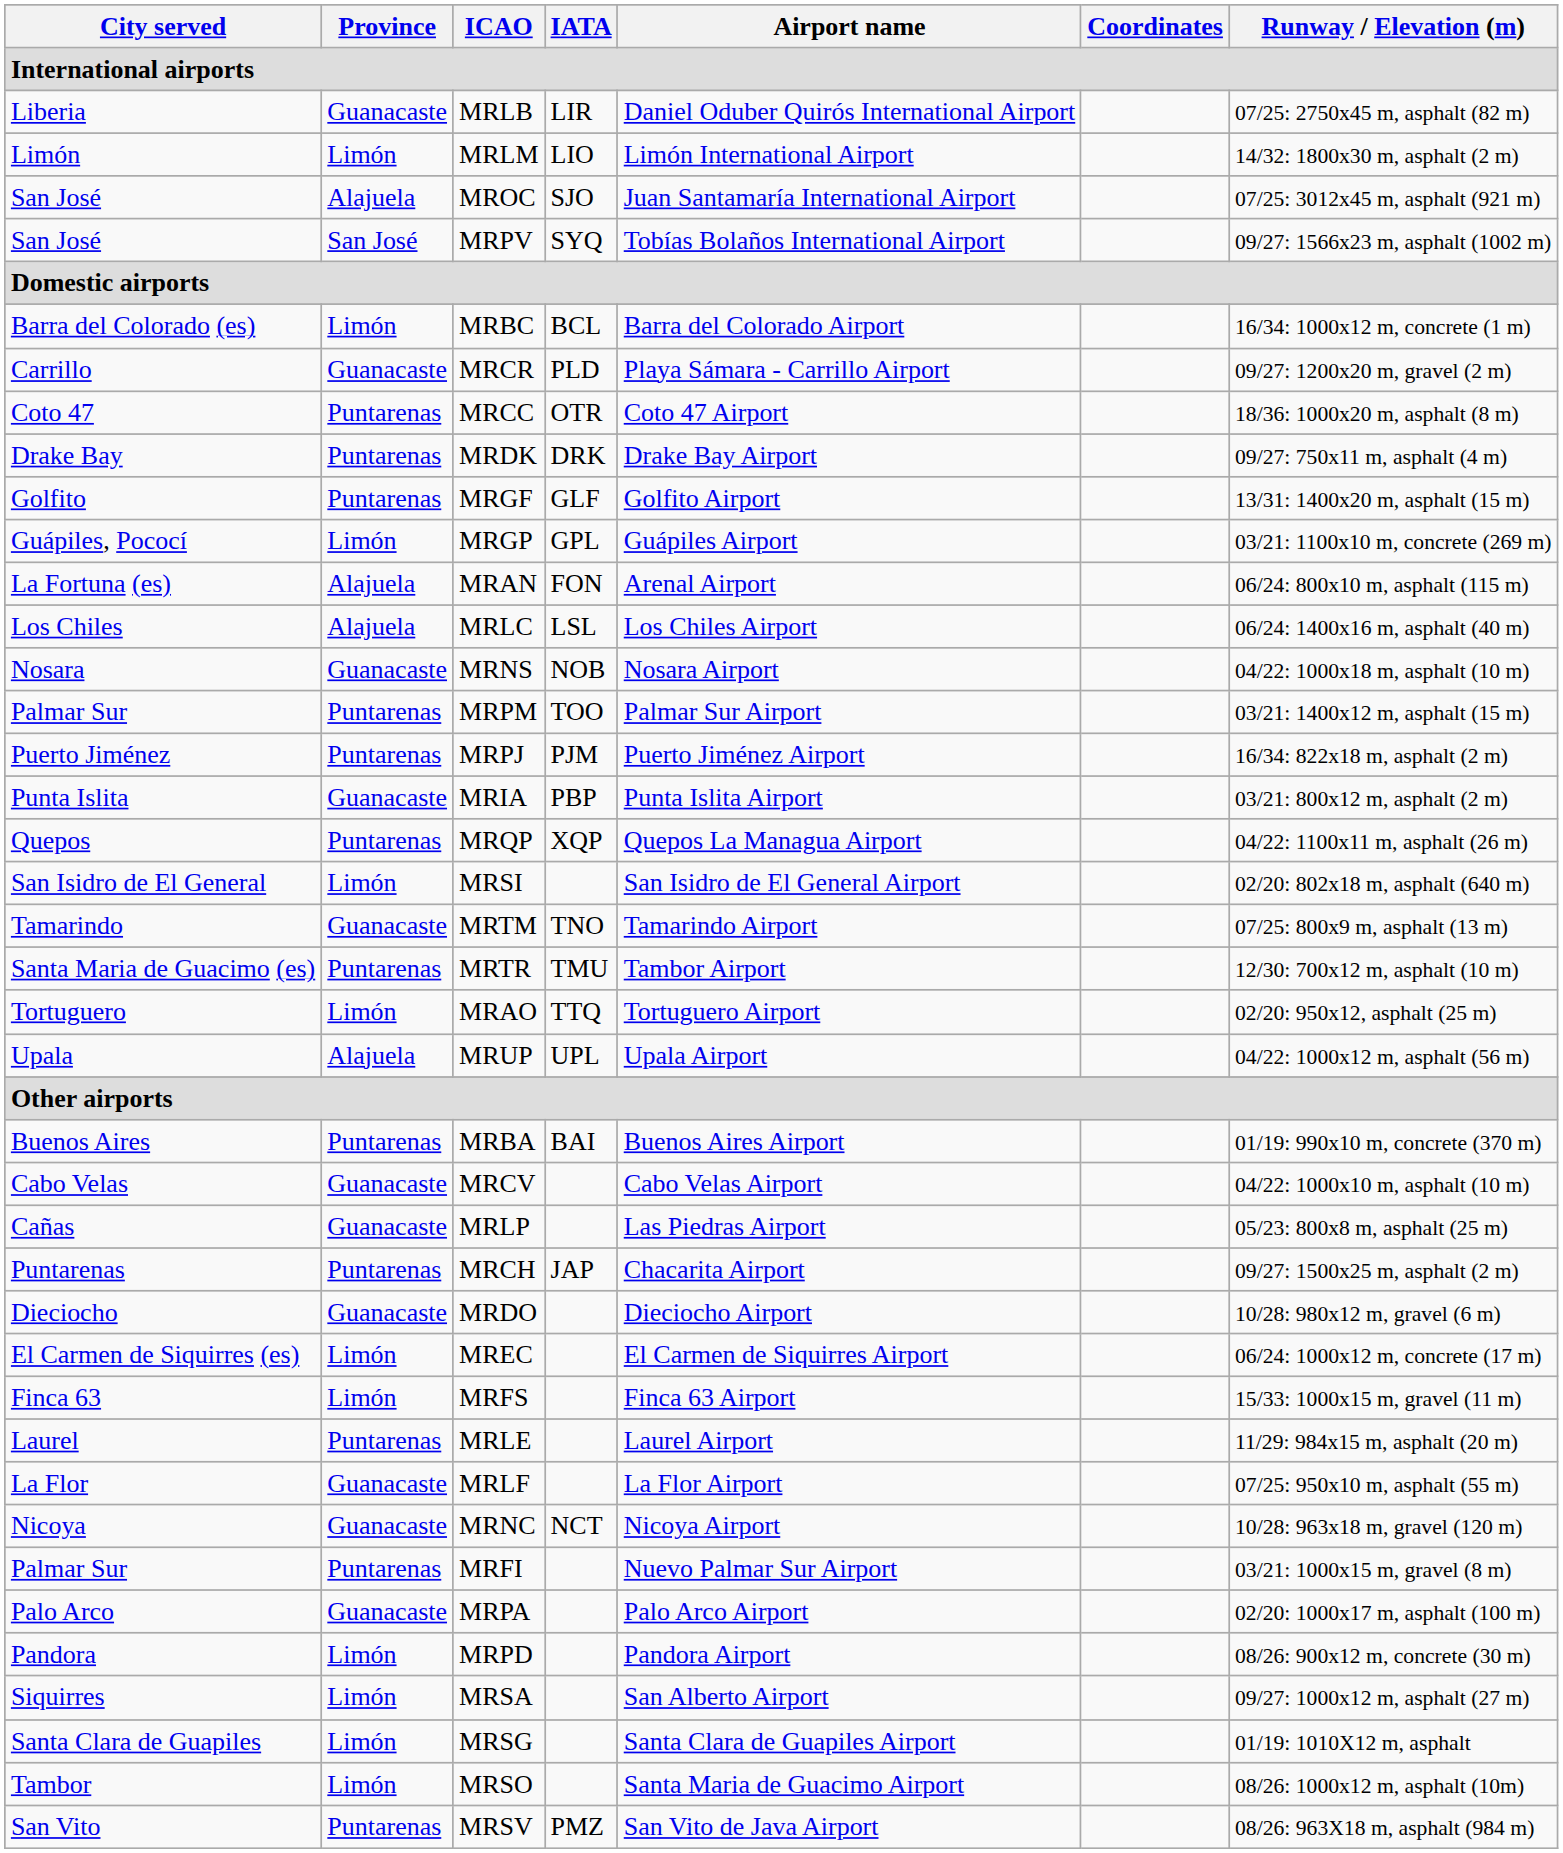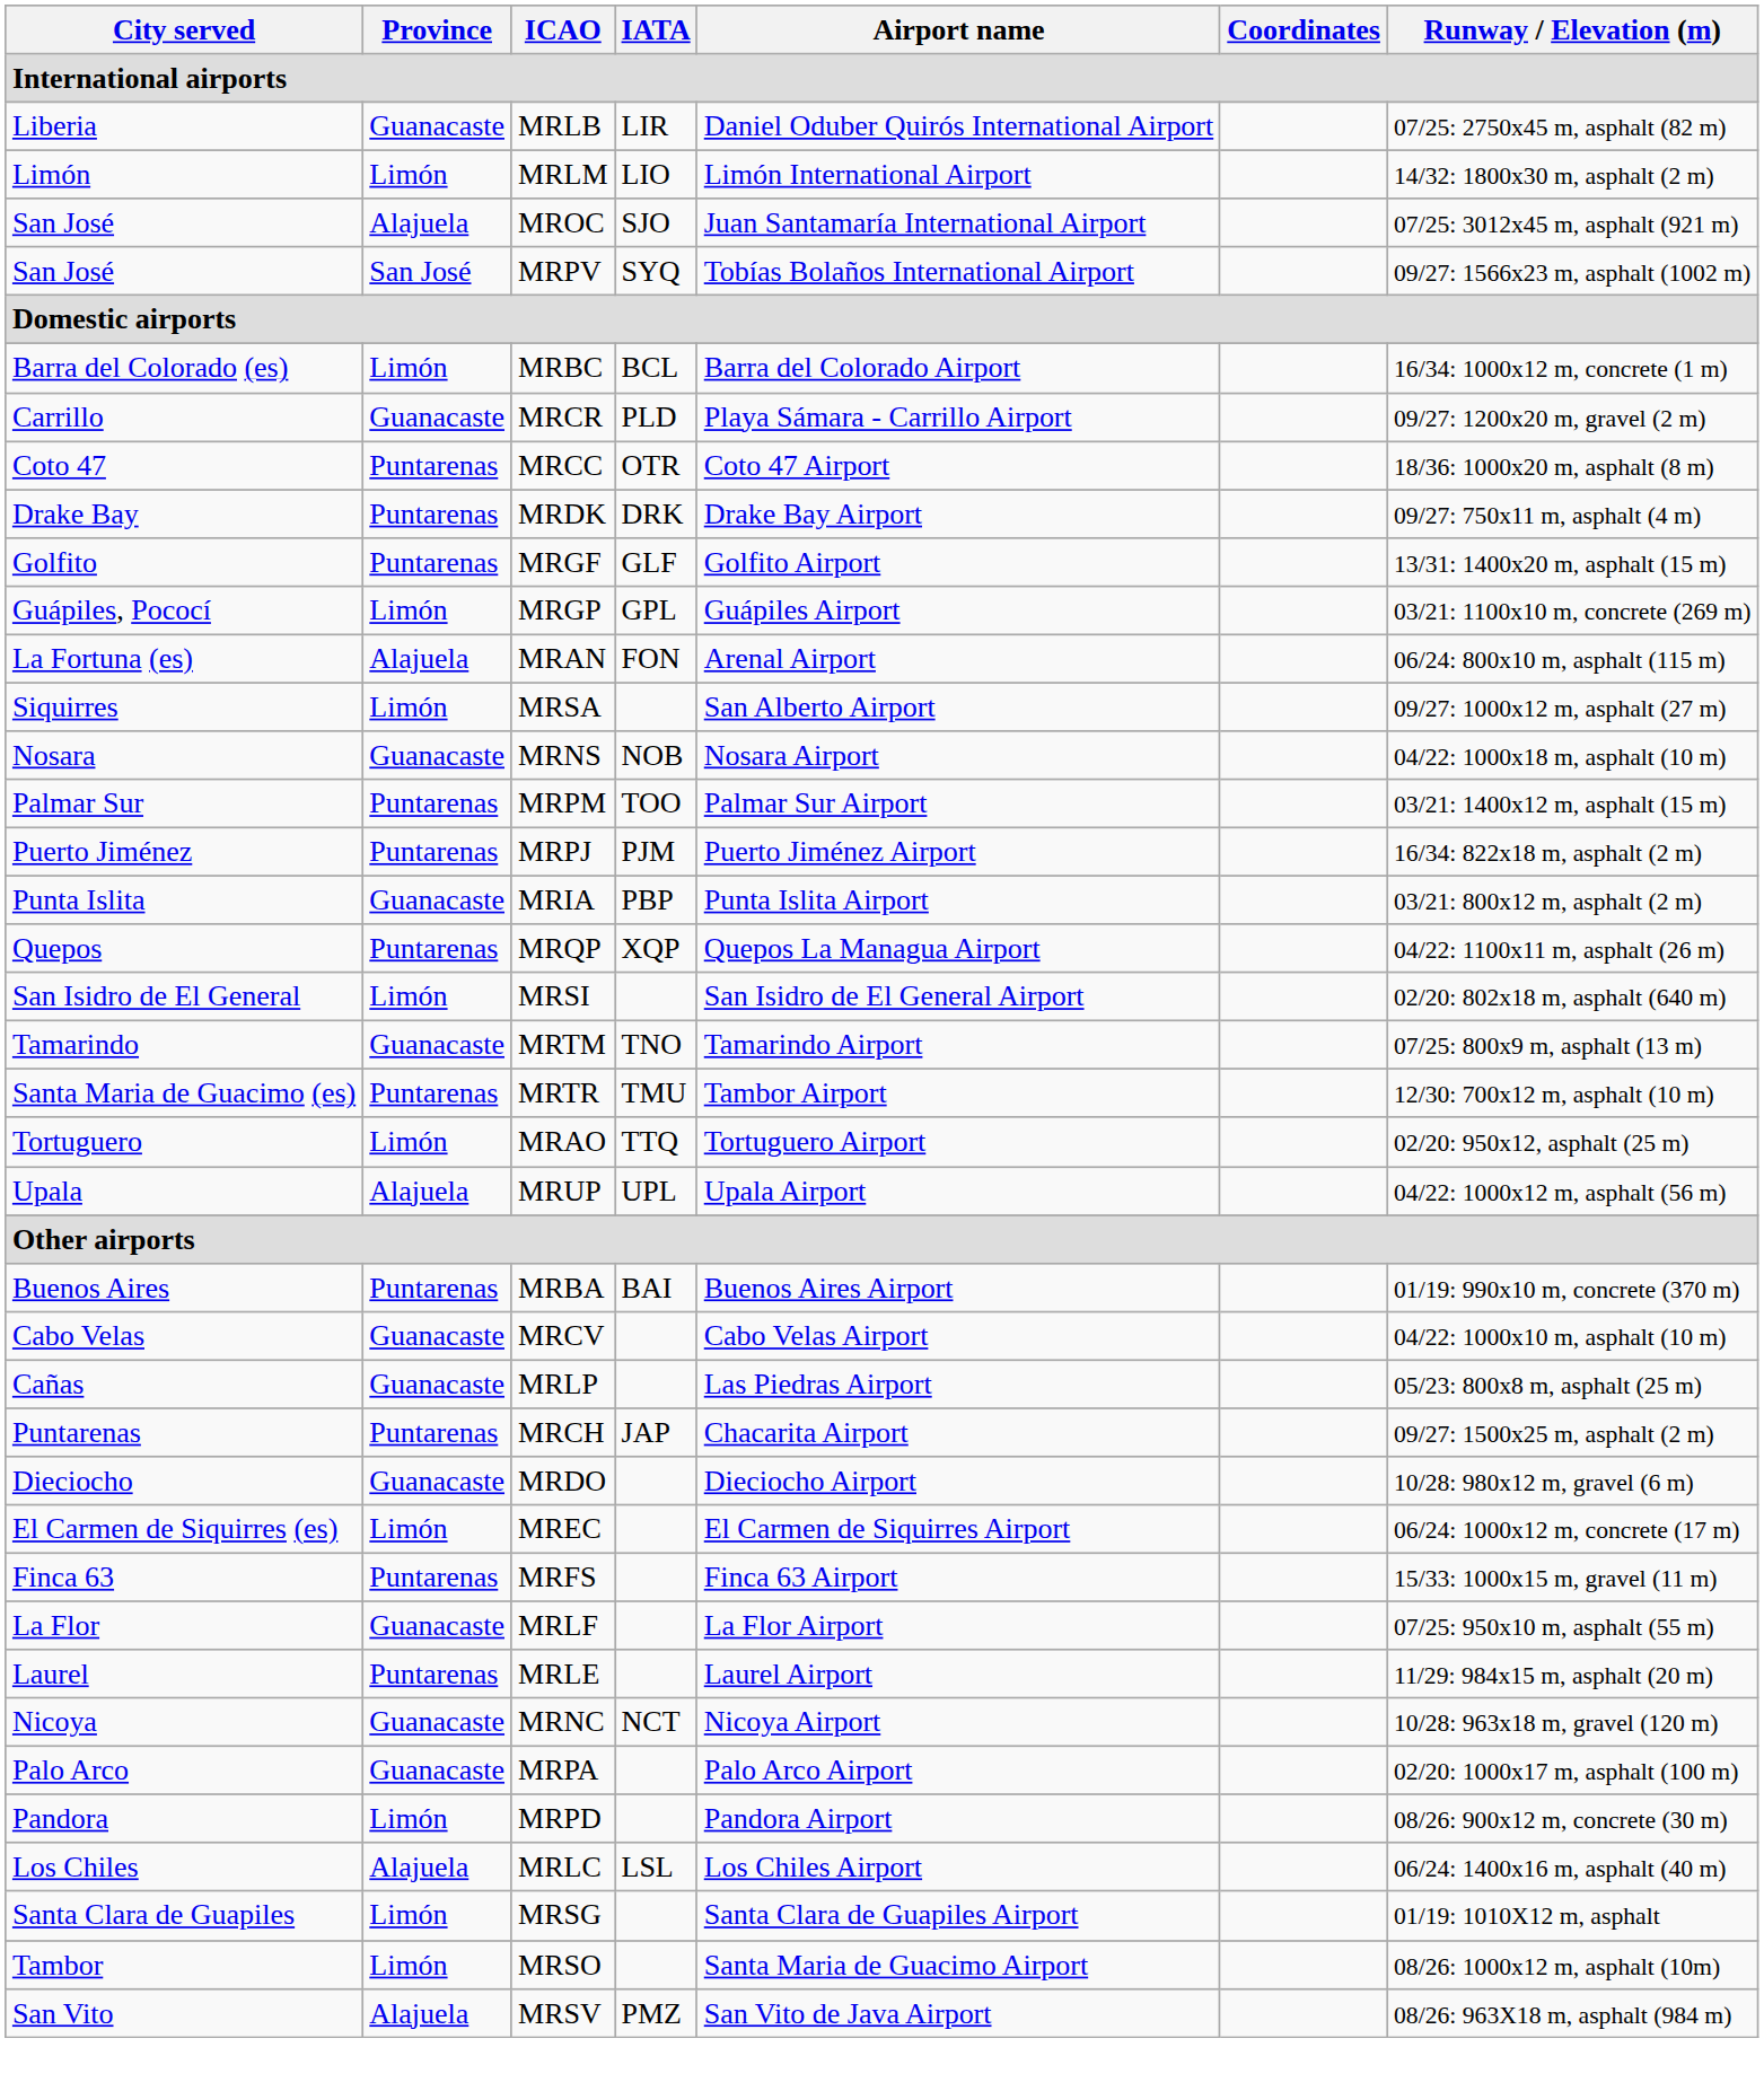rows swapped: MRLC <-> MRSA
MRFS | Province: Limón -> Puntarenas
rows swapped: MRLF <-> MRLE
- row: Palmar Sur | Puntarenas | MRFI | Nuevo Palmar Sur Airport | 03/21: 1000x15 m, gravel (8 m)
MRSV | Province: Puntarenas -> Alajuela
